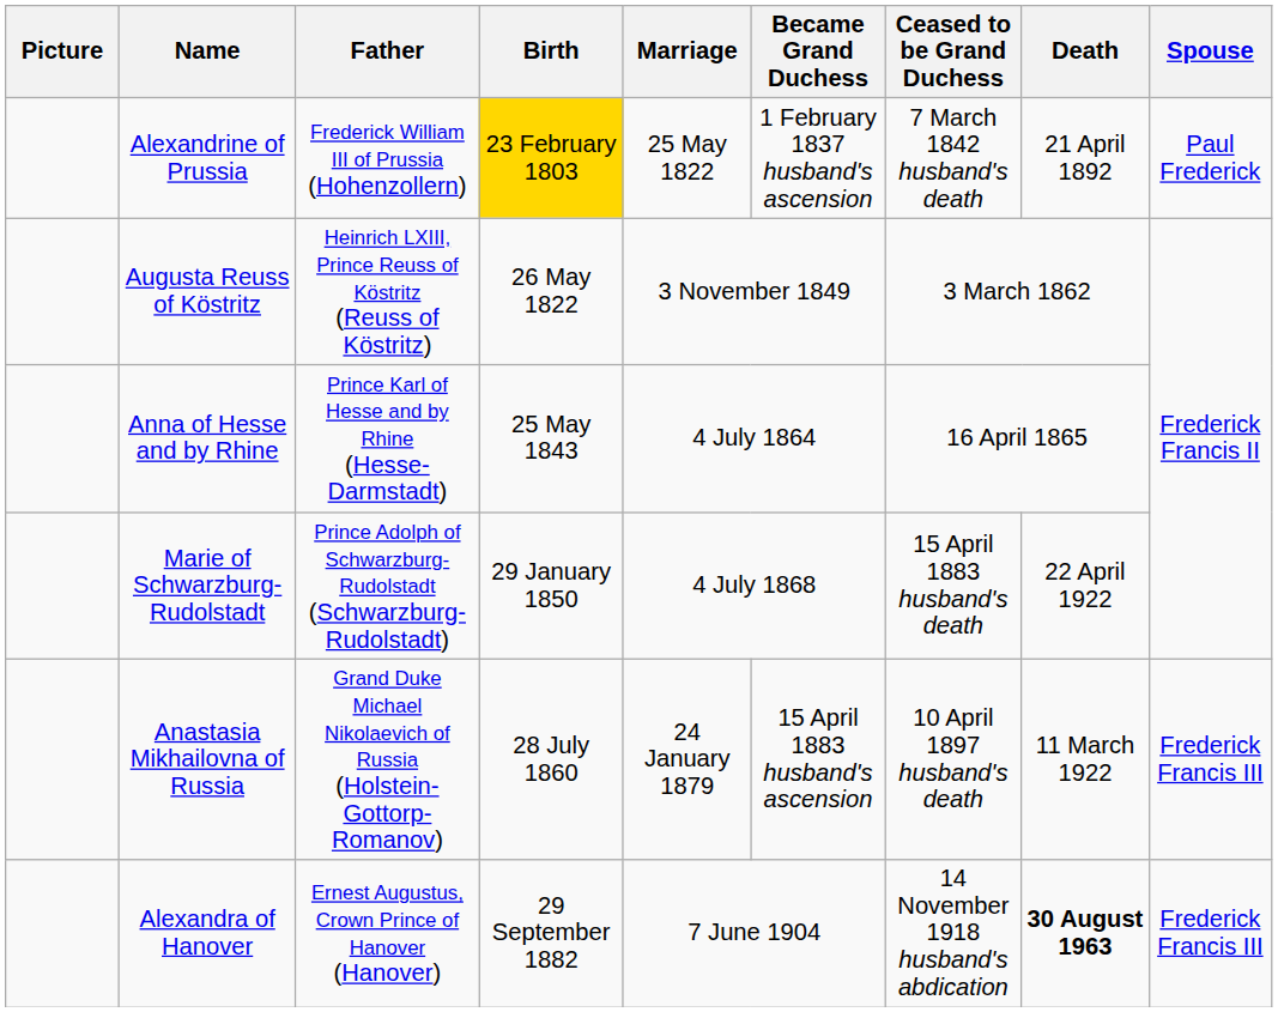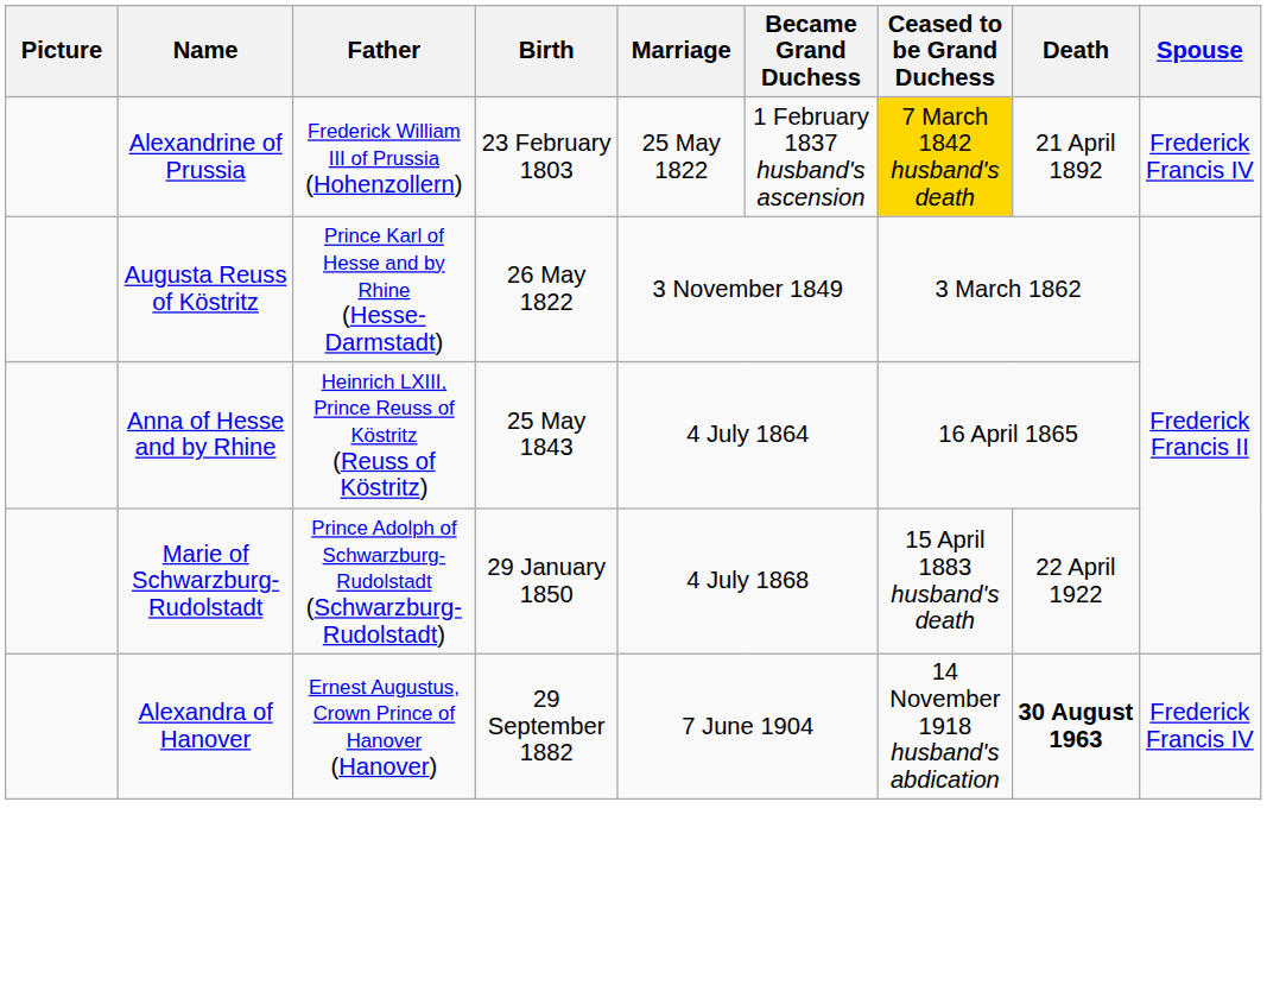Alexandrine of Prussia | Birth: gold background -> no background
Alexandrine of Prussia | Ceased to be Grand Duchess: no background -> gold background
Alexandrine of Prussia | Spouse: Paul Frederick -> Frederick Francis IV
Augusta Reuss of Köstritz | Father: Heinrich LXIII, Prince Reuss of Köstritz (Reuss of Köstritz) -> Prince Karl of Hesse and by Rhine (Hesse-Darmstadt)
Anna of Hesse and by Rhine | Father: Prince Karl of Hesse and by Rhine (Hesse-Darmstadt) -> Heinrich LXIII, Prince Reuss of Köstritz (Reuss of Köstritz)
- row: Anastasia Mikhailovna of Russia | Grand Duke Michael Nikolaevich of Russia (Holstein-Gottorp-Romanov) | 28 July 1860 | 24 January 1879 | 15 April 1883 husband's ascension | 10 April 1897 husband's death | 11 March 1922 | Frederick Francis III
Alexandra of Hanover | Spouse: Frederick Francis III -> Frederick Francis IV
